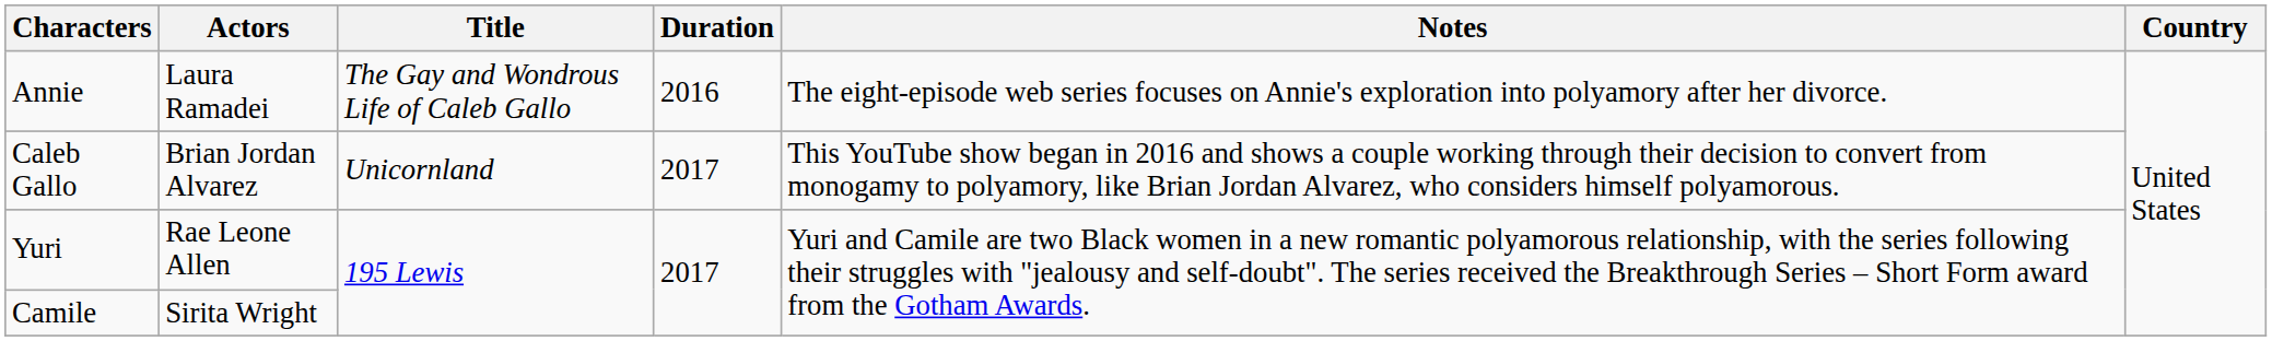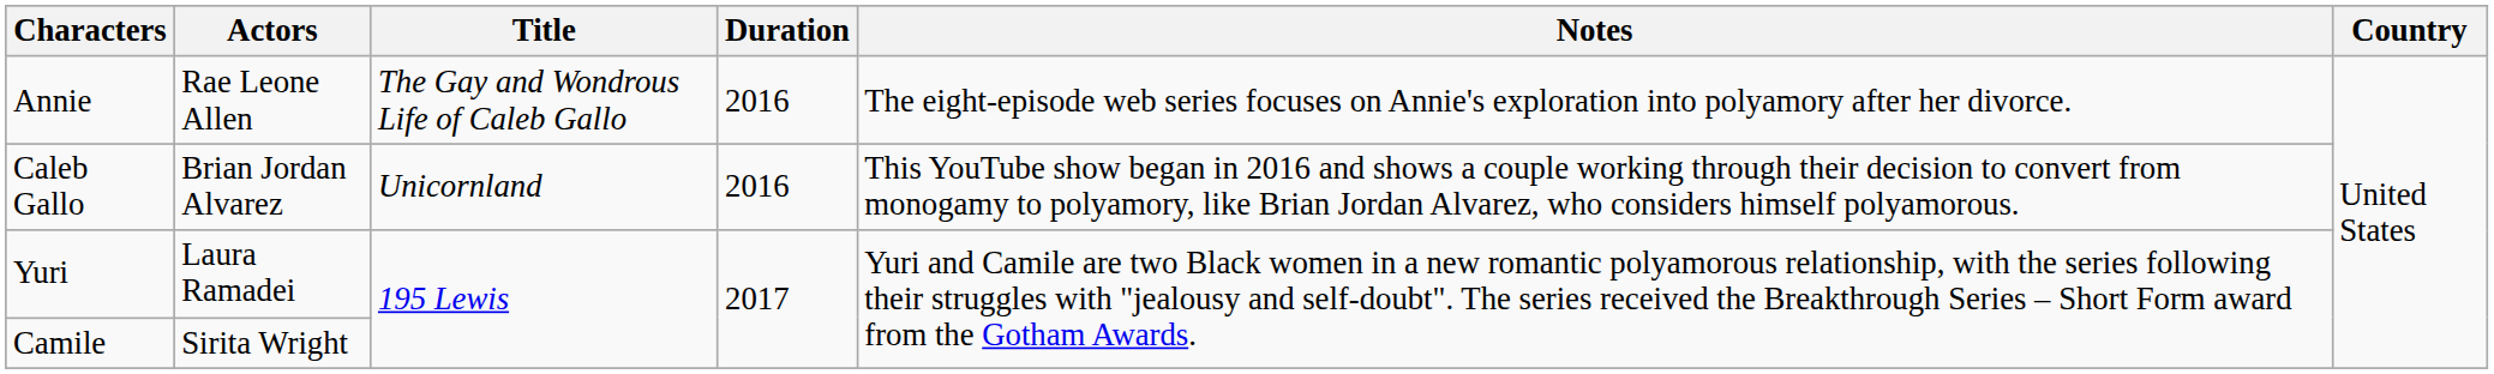Annie | Actors: Laura Ramadei -> Rae Leone Allen
Caleb Gallo | Duration: 2017 -> 2016
Yuri | Actors: Rae Leone Allen -> Laura Ramadei
